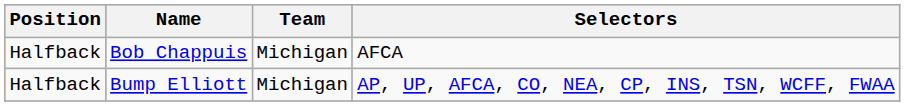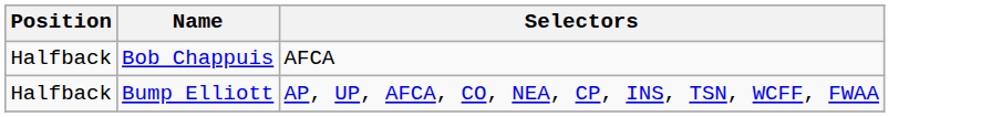- column: Team | Michigan | Michigan
